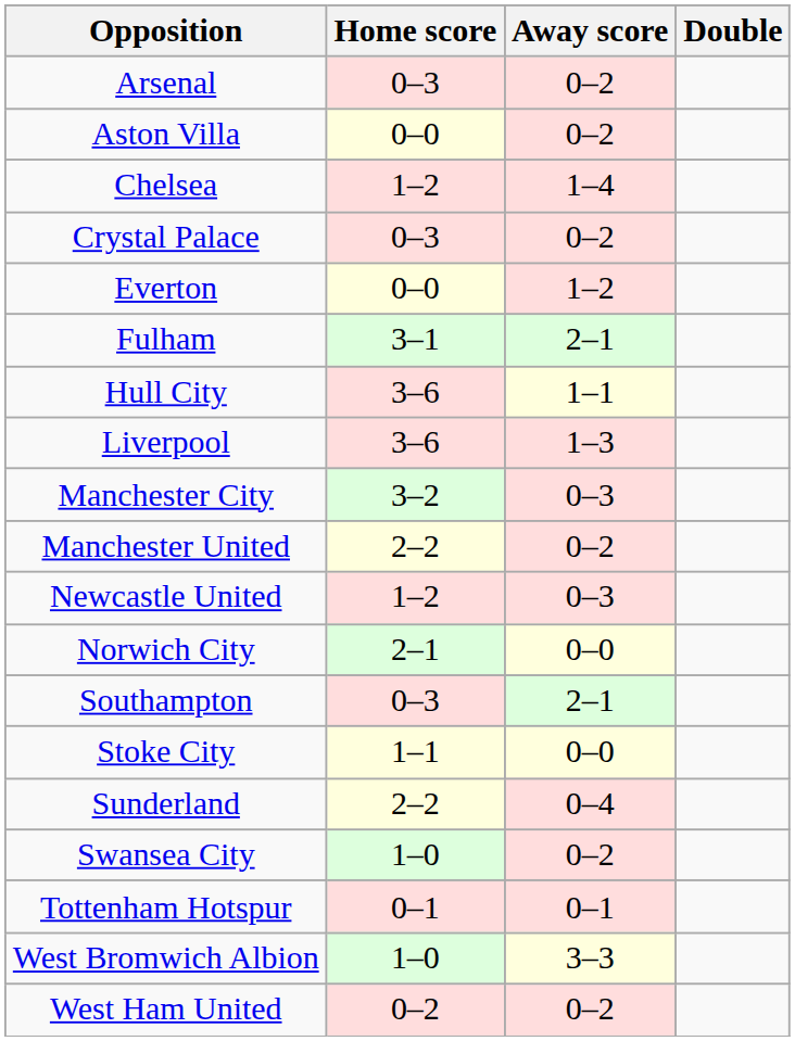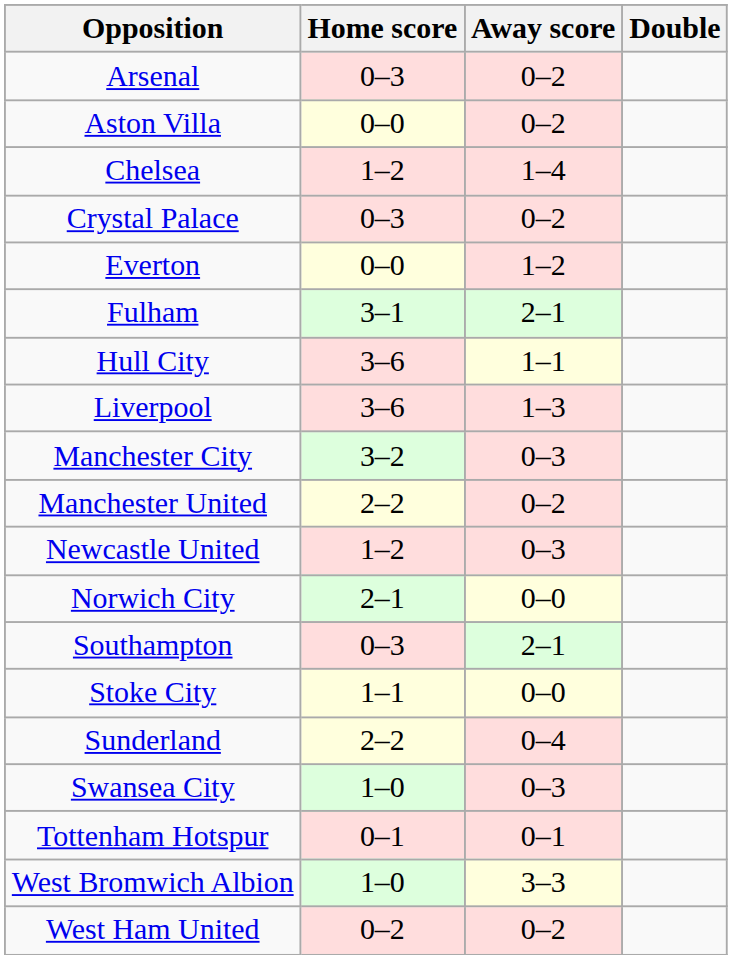Swansea City | Away score: 0–2 -> 0–3
